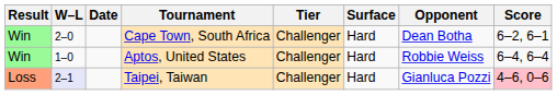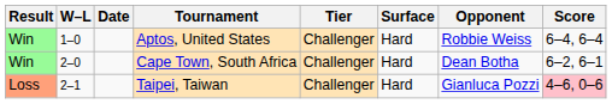rows swapped: Aptos, United States <-> Cape Town, South Africa
Taipei, Taiwan | W–L: lavender background -> no background
